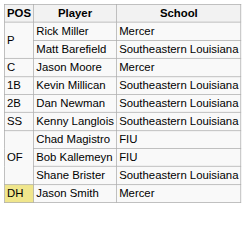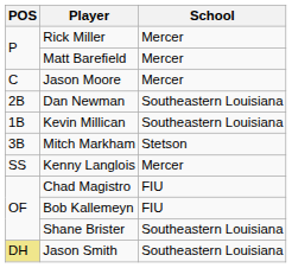Matt Barefield | School: Southeastern Louisiana -> Mercer
rows swapped: Kevin Millican <-> Dan Newman
+ row: 3B | Mitch Markham | Stetson
Kenny Langlois | School: Southeastern Louisiana -> Mercer
Jason Smith | School: Mercer -> Southeastern Louisiana
